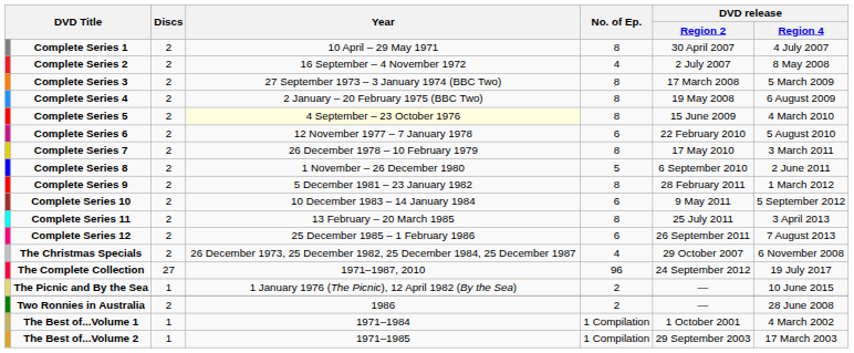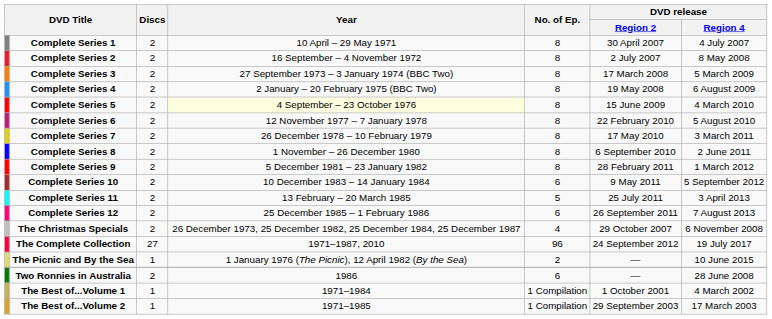Complete Series 2 | No. of Ep.: 4 -> 8
Complete Series 6 | No. of Ep.: 6 -> 8
Complete Series 8 | No. of Ep.: 5 -> 8
Complete Series 11 | No. of Ep.: 8 -> 5
Two Ronnies in Australia | No. of Ep.: 2 -> 6
